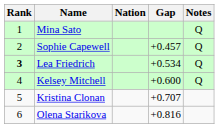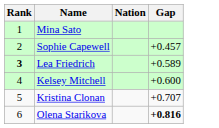- column: Notes | Q | Q | Q | Q
Lea Friedrich | Gap: +0.534 -> +0.589
Olena Starikova | Gap: normal -> bold
